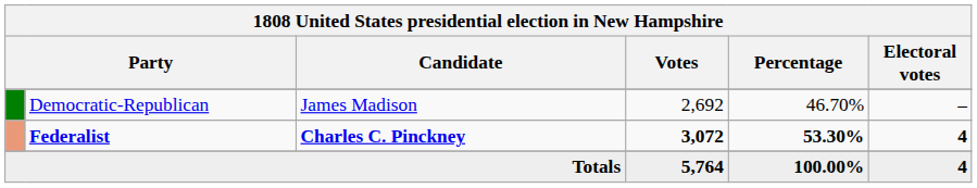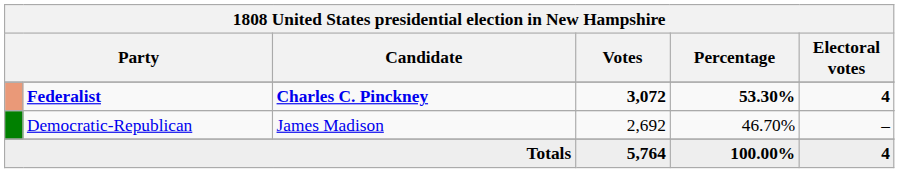rows swapped: Federalist <-> Democratic-Republican
